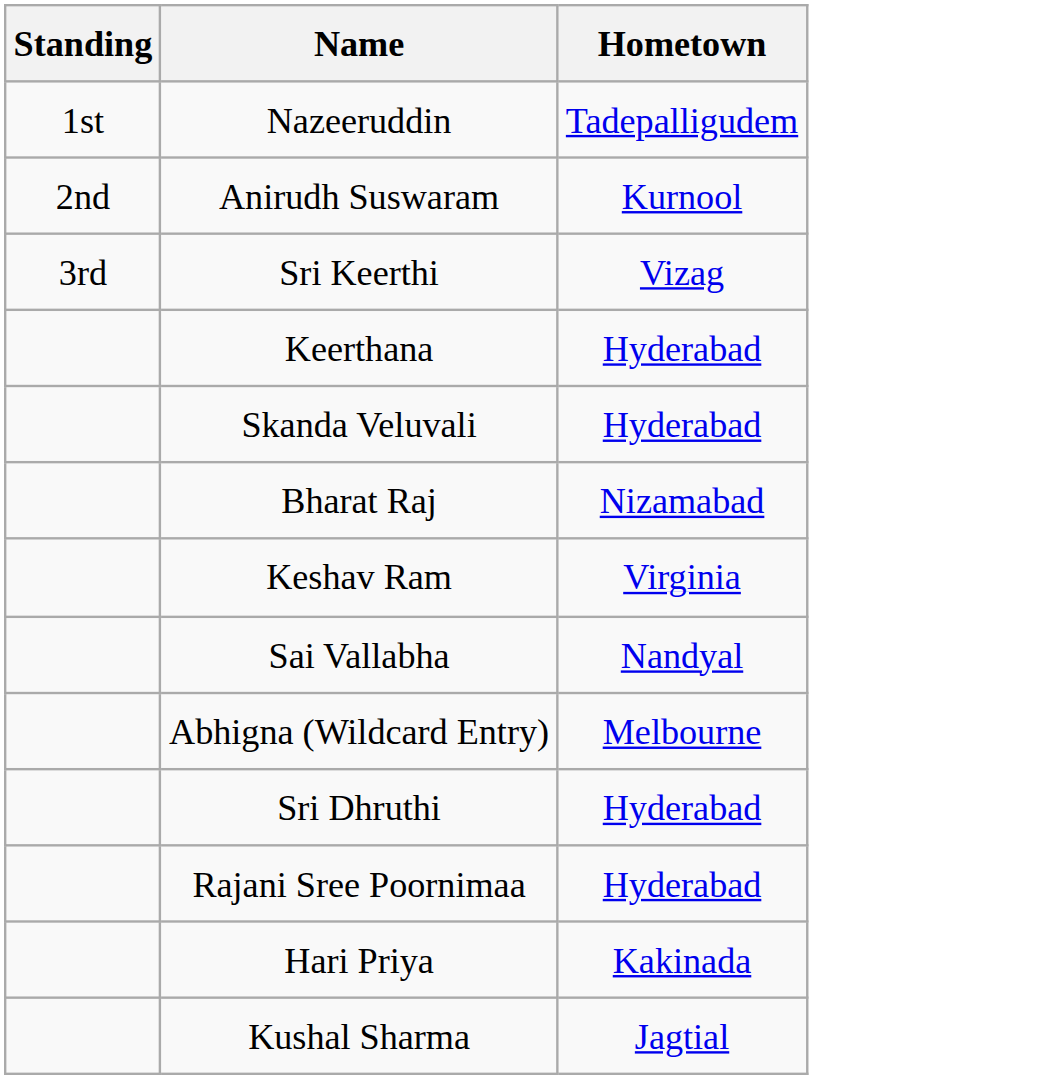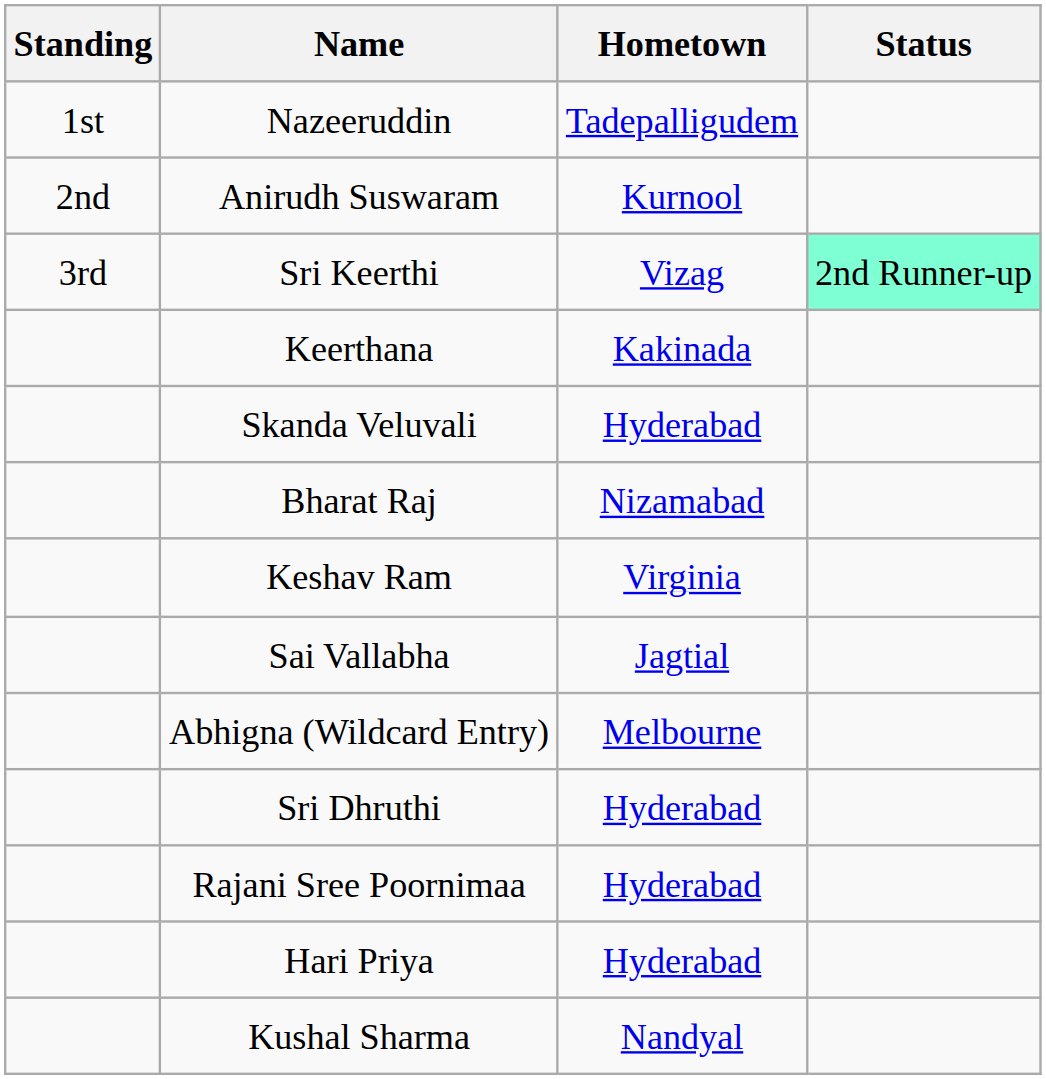+ column: Status | 2nd Runner-up
Keerthana | Hometown: Hyderabad -> Kakinada
Sai Vallabha | Hometown: Nandyal -> Jagtial
Hari Priya | Hometown: Kakinada -> Hyderabad
Kushal Sharma | Hometown: Jagtial -> Nandyal
